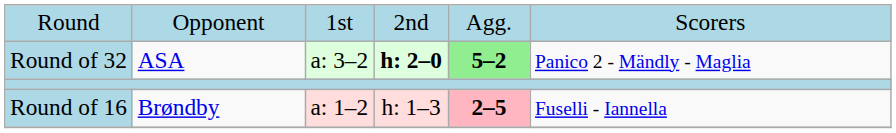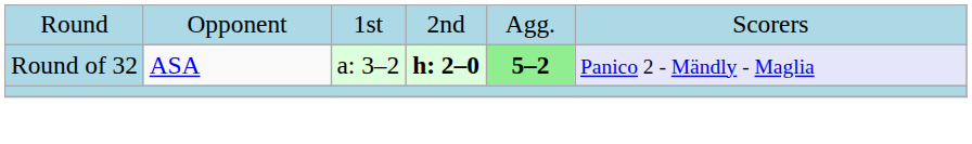Round of 32 | column 6: no background -> lavender background
- row: Round of 16 | Brøndby | a: 1–2 | h: 1–3 | 2–5 | Fuselli - Iannella
